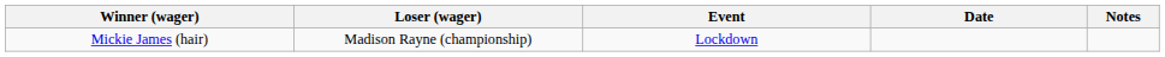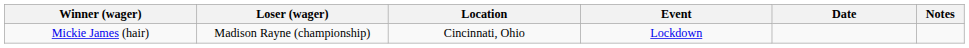+ column: Location | Cincinnati, Ohio
